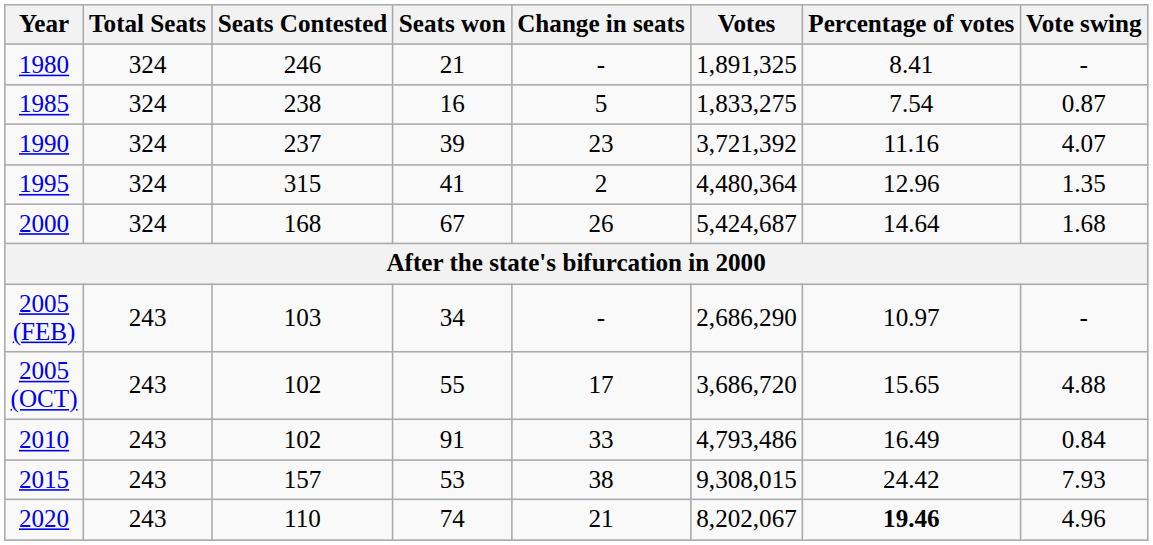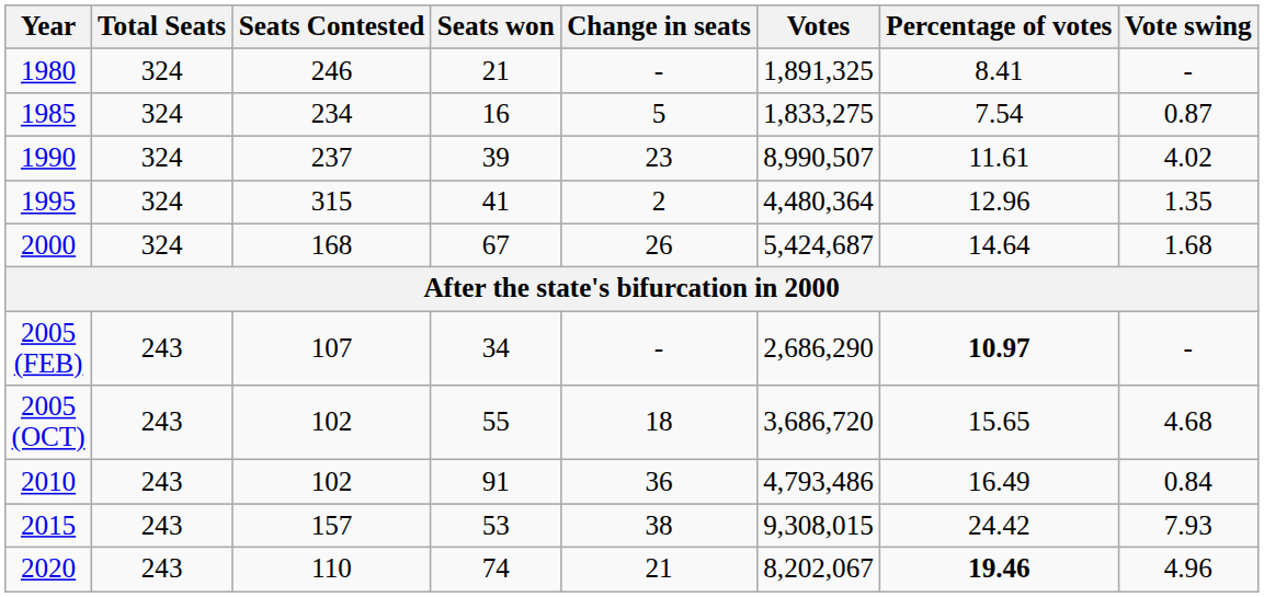1985 | Seats Contested: 238 -> 234
1990 | Votes: 3,721,392 -> 8,990,507
1990 | Percentage of votes: 11.16 -> 11.61
1990 | Vote swing: 4.07 -> 4.02
2005 (FEB) | Seats Contested: 103 -> 107
2005 (FEB) | Percentage of votes: normal -> bold
2005 (OCT) | Change in seats: 17 -> 18
2005 (OCT) | Vote swing: 4.88 -> 4.68
2010 | Change in seats: 33 -> 36
